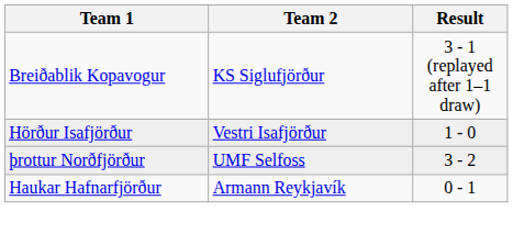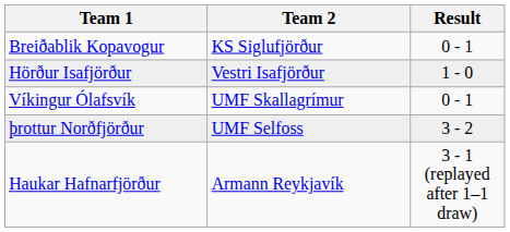Breiðablik Kopavogur | Result: 3 - 1 (replayed after 1–1 draw) -> 0 - 1
+ row: Víkingur Ólafsvík | UMF Skallagrímur | 0 - 1
Haukar Hafnarfjörður | Result: 0 - 1 -> 3 - 1 (replayed after 1–1 draw)
